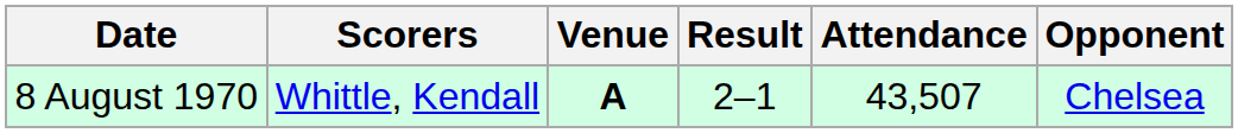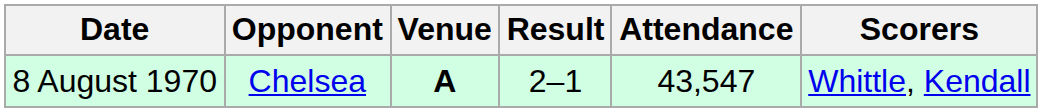columns swapped: Opponent <-> Scorers
8 August 1970 | Attendance: 43,507 -> 43,547
